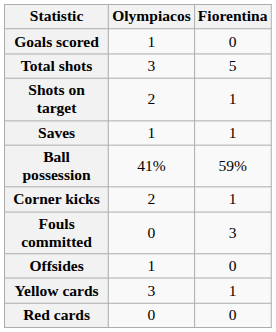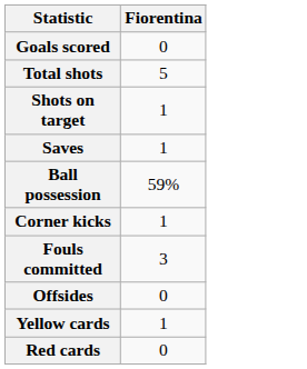- column: Olympiacos | 1 | 3 | 2 | 1 | 41% | 2 | 0 | 1 | 3 | 0
